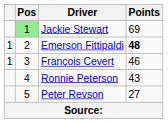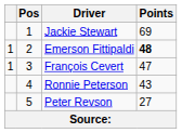Jackie Stewart | Pos: lightgreen background -> no background
François Cevert | Points: 46 -> 47
